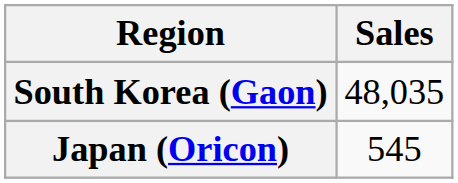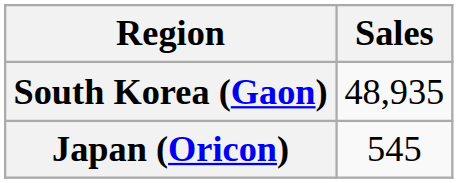South Korea (Gaon) | Sales: 48,035 -> 48,935
